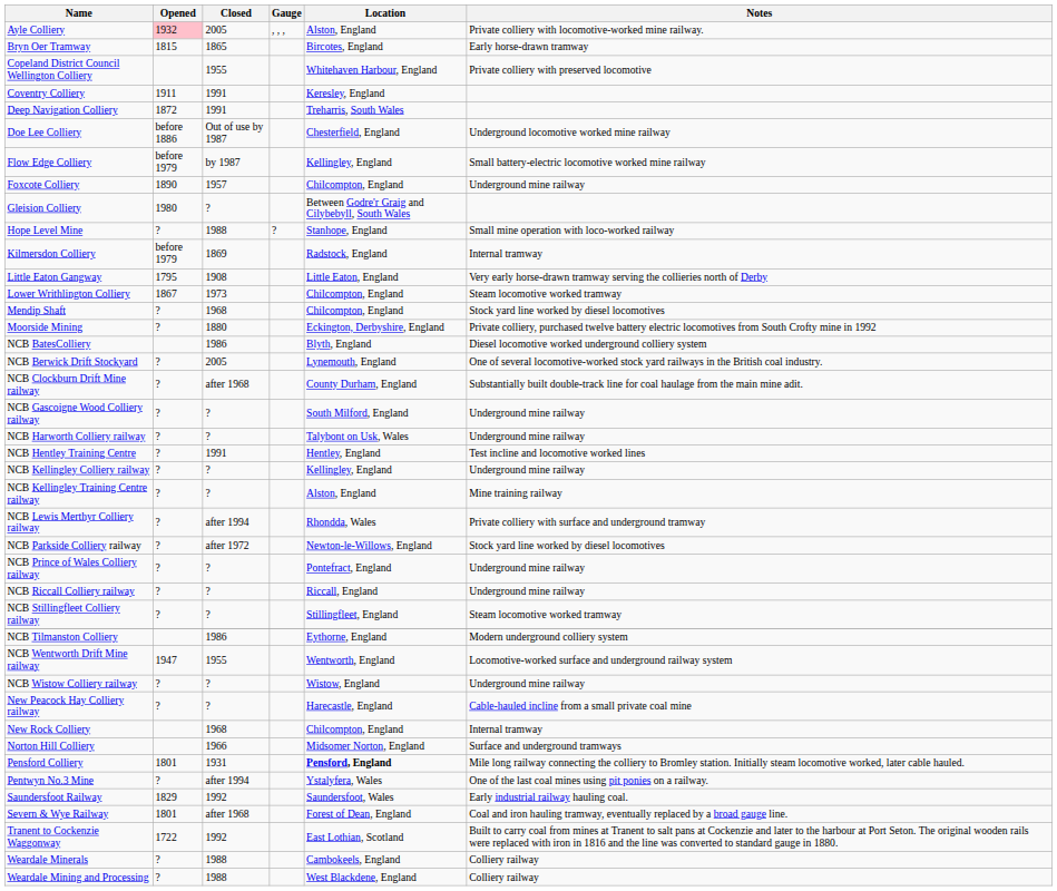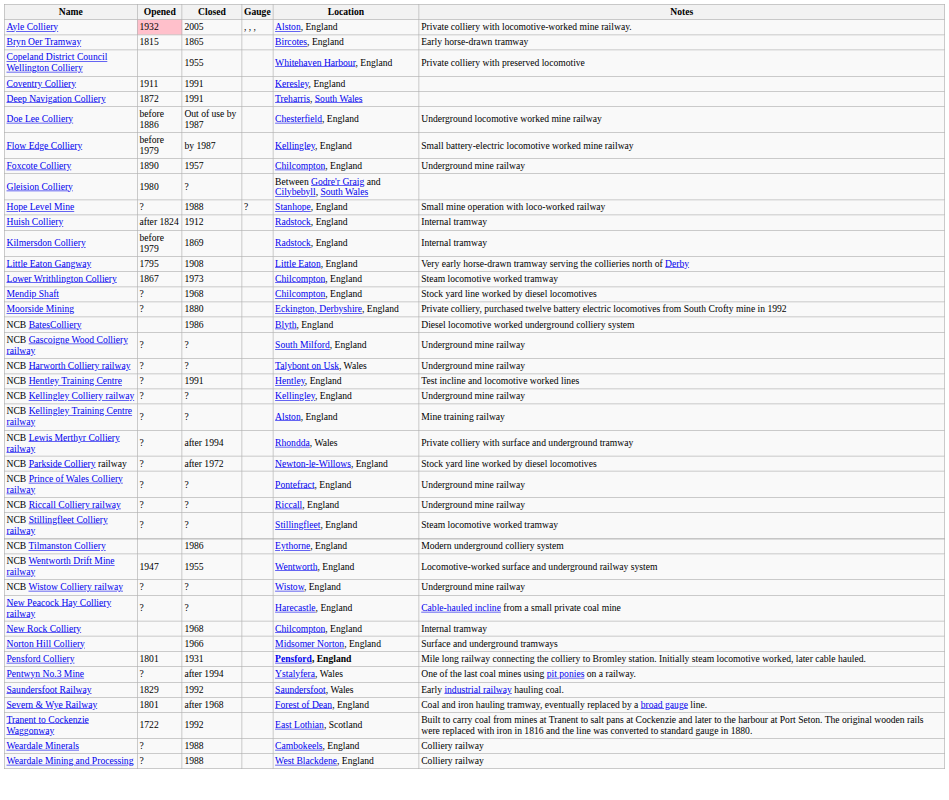+ row: Huish Colliery | after 1824 | 1912 | Radstock, England | Internal tramway
- row: NCB Berwick Drift Stockyard | ? | 2005 | Lynemouth, England | One of several locomotive-worked stock yard railways in the British coal industry.
- row: NCB Clockburn Drift Mine railway | ? | after 1968 | County Durham, England | Substantially built double-track line for coal haulage from the main mine adit.
